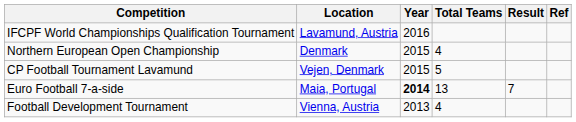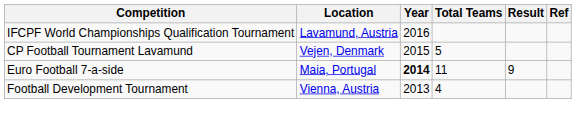- row: Northern European Open Championship | Denmark | 2015 | 4
Euro Football 7-a-side | Total Teams: 13 -> 11
Euro Football 7-a-side | Result: 7 -> 9
